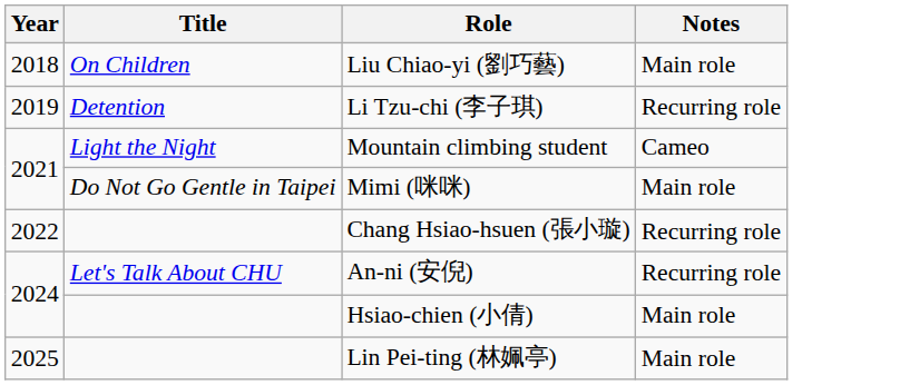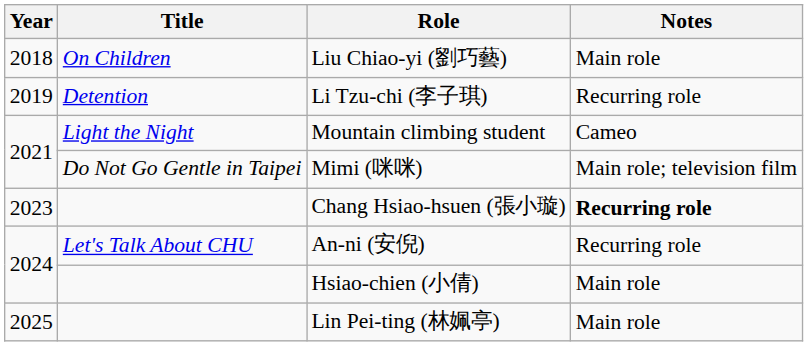Mimi (咪咪) | Notes: Main role -> Main role; television film
Chang Hsiao-hsuen (張小璇) | Year: 2022 -> 2023
Chang Hsiao-hsuen (張小璇) | Notes: normal -> bold
